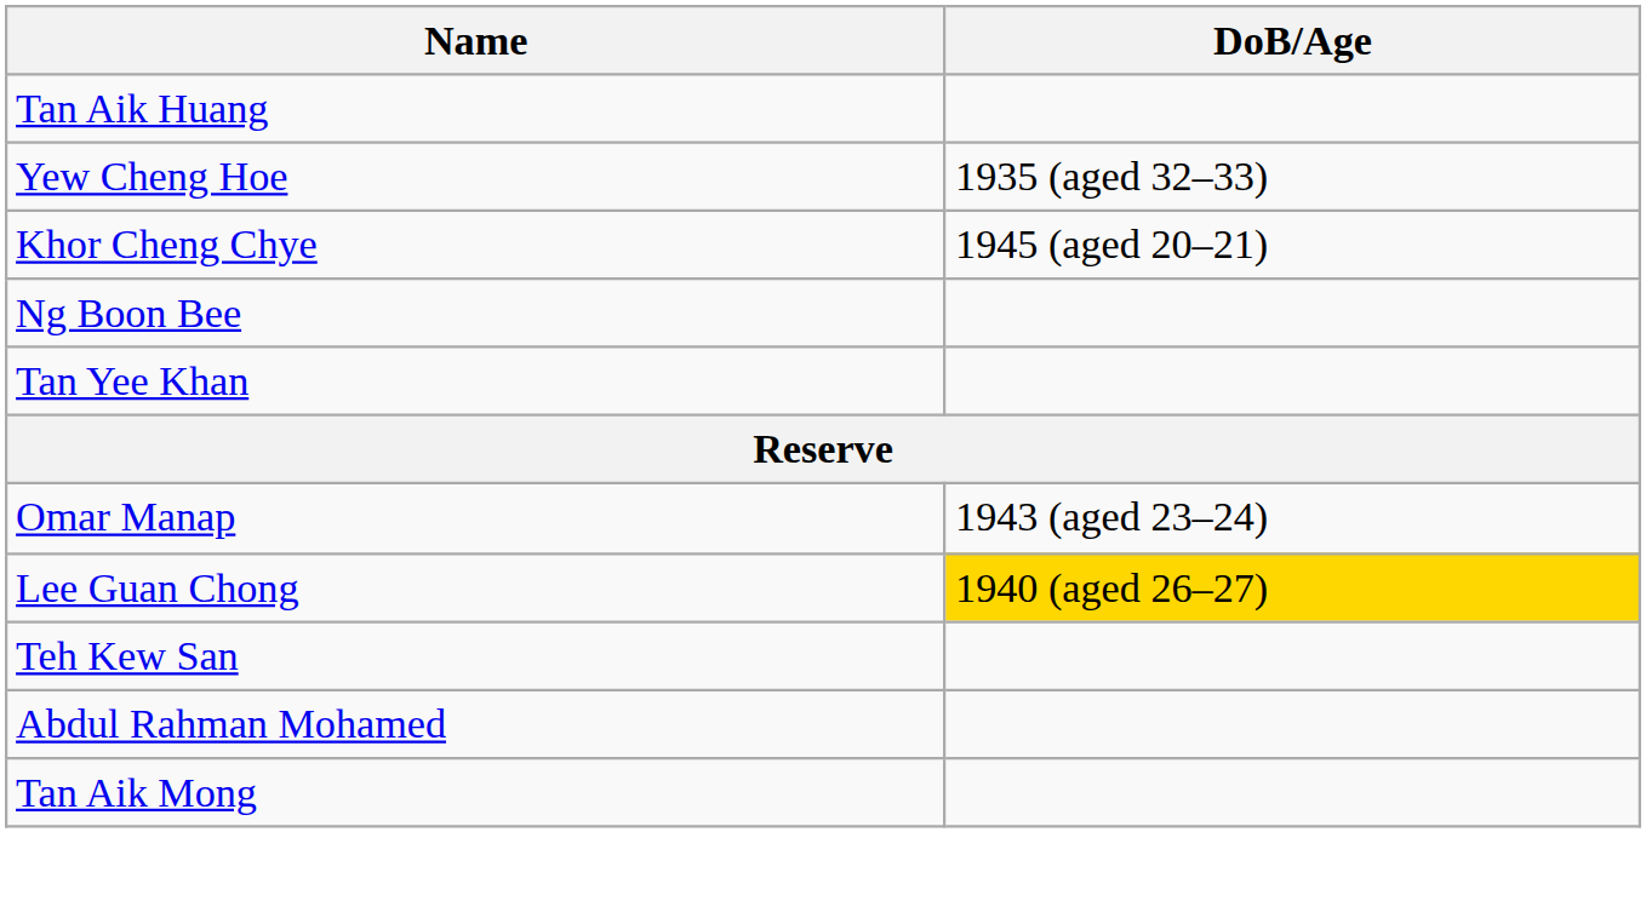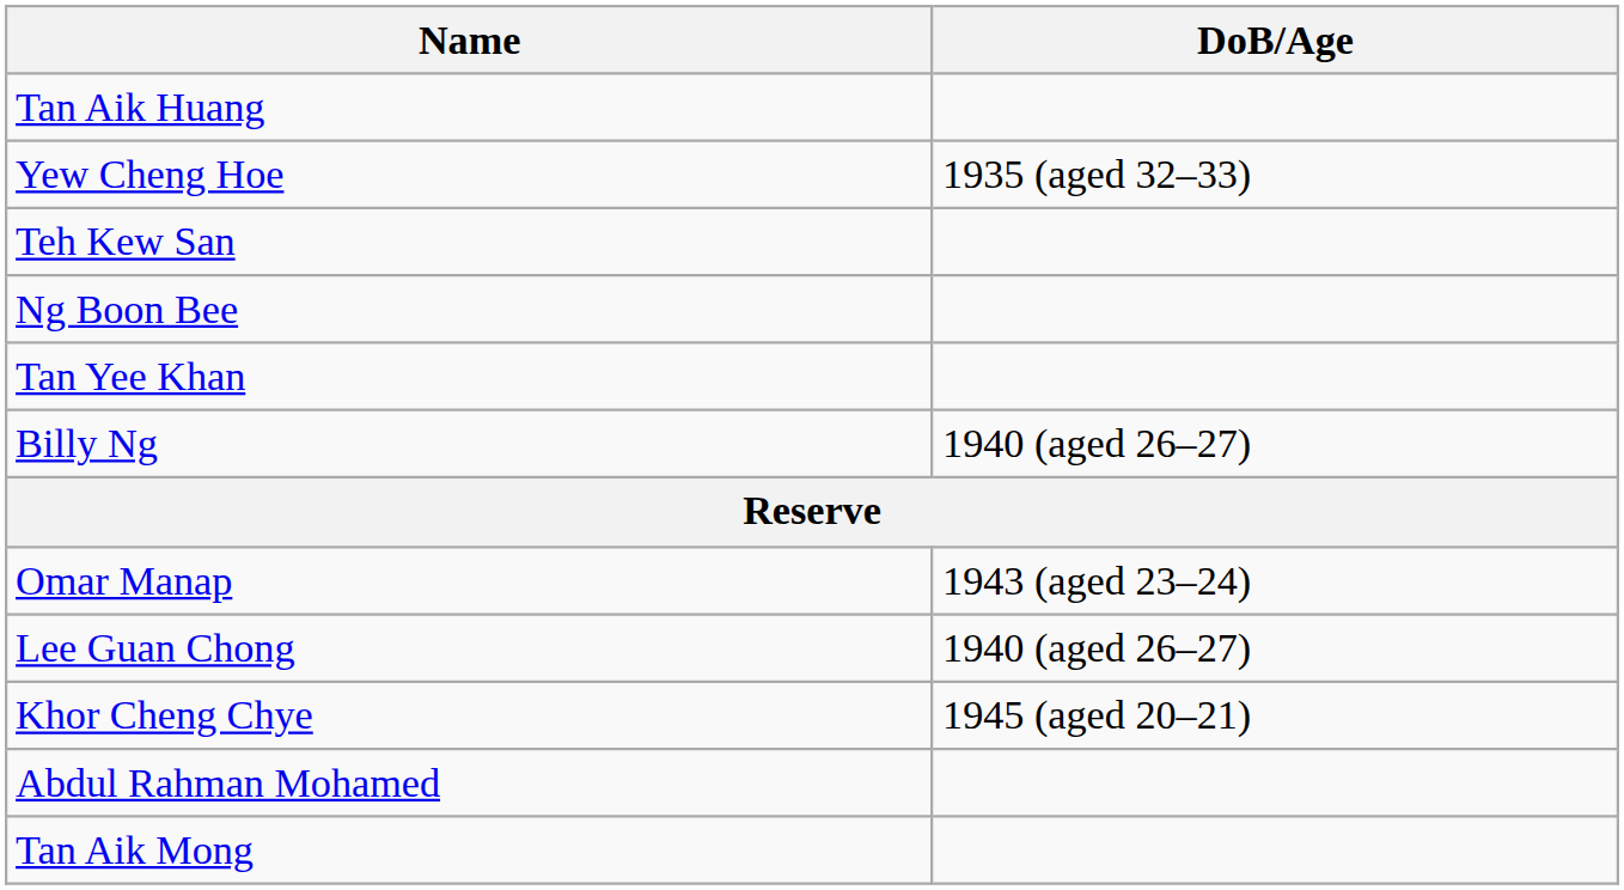rows swapped: Teh Kew San <-> Khor Cheng Chye
+ row: Billy Ng | 1940 (aged 26–27)
Lee Guan Chong | DoB/Age: gold background -> no background
